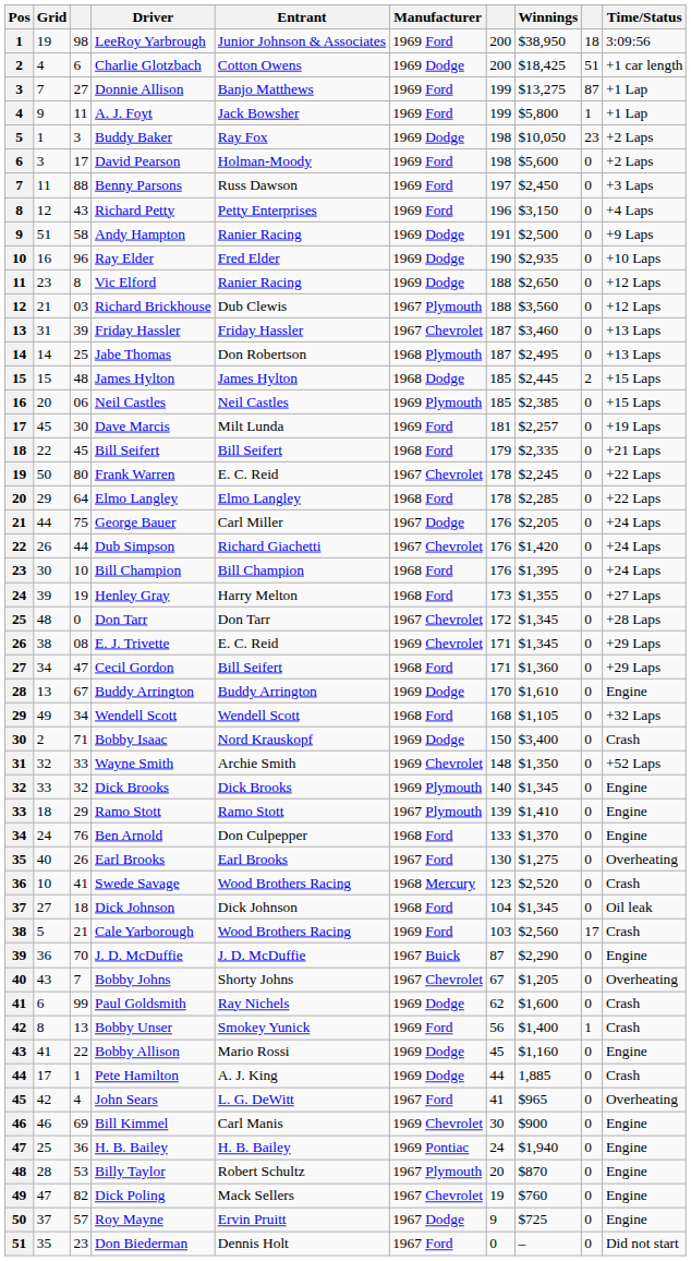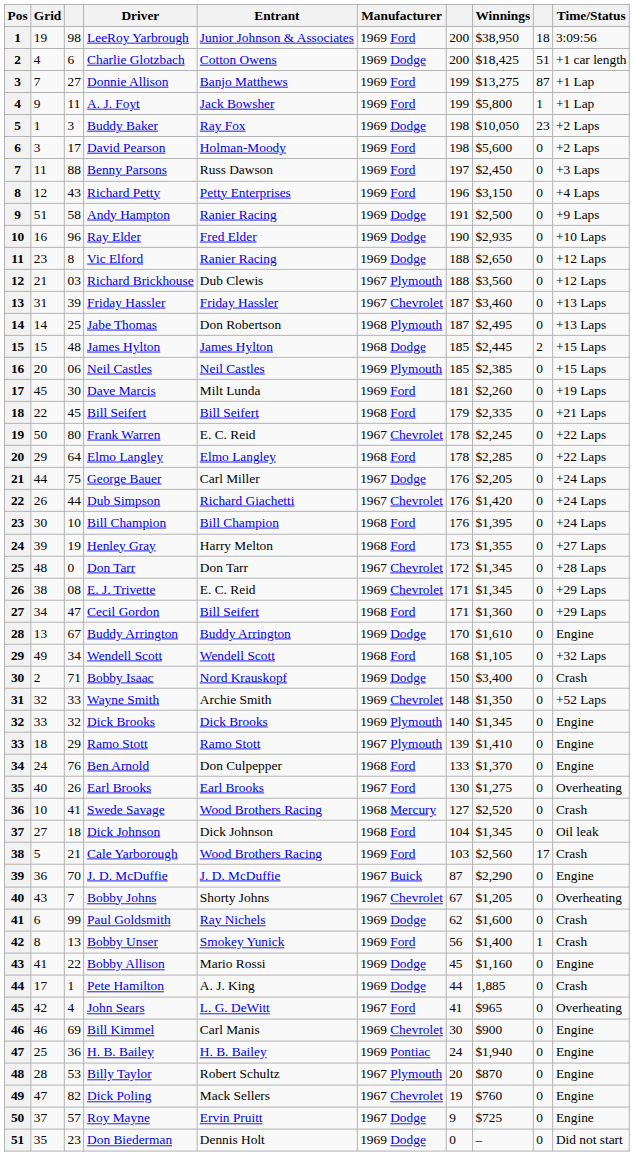Dave Marcis | Winnings: $2,257 -> $2,260
Swede Savage | column 7: 123 -> 127
Don Biederman | Manufacturer: 1967 Ford -> 1969 Dodge
